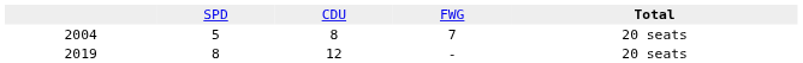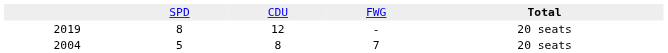rows swapped: 2019 <-> 2004
